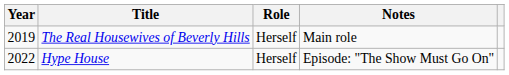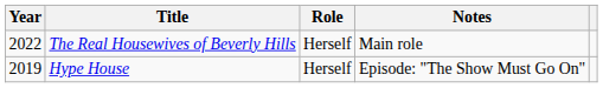The Real Housewives of Beverly Hills | Year: 2019 -> 2022
Hype House | Year: 2022 -> 2019
